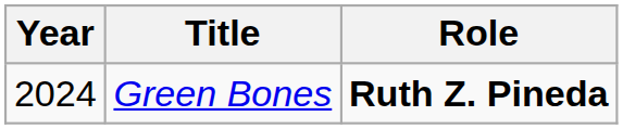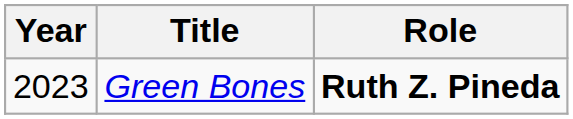Green Bones | Year: 2024 -> 2023
